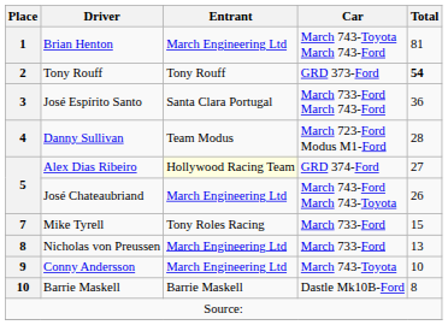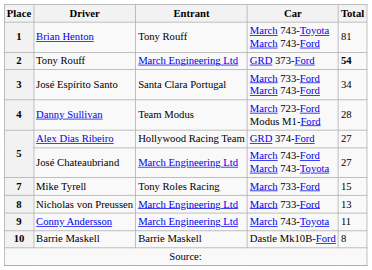1 | Entrant: March Engineering Ltd -> Tony Rouff
2 | Entrant: Tony Rouff -> March Engineering Ltd
3 | Total: 36 -> 34
5 / Alex Dias Ribeiro | Entrant: lightyellow background -> no background
5 / José Chateaubriand | Total: 26 -> 27
9 | Total: 10 -> 11
